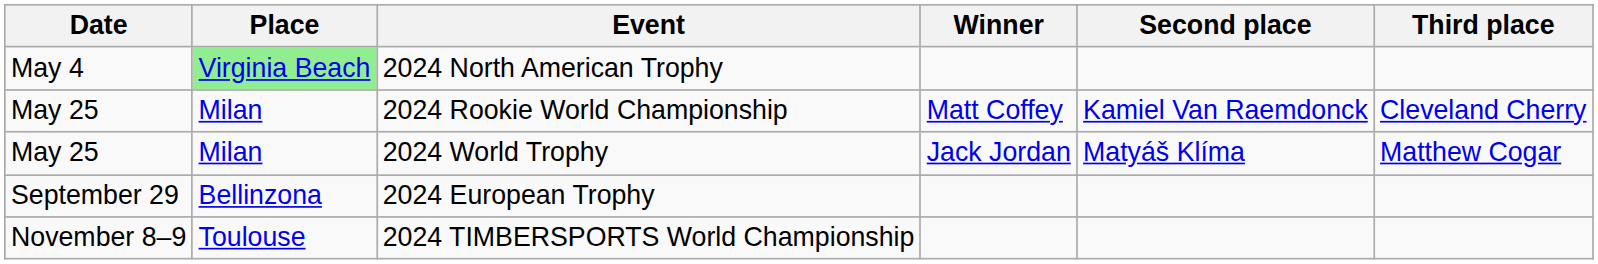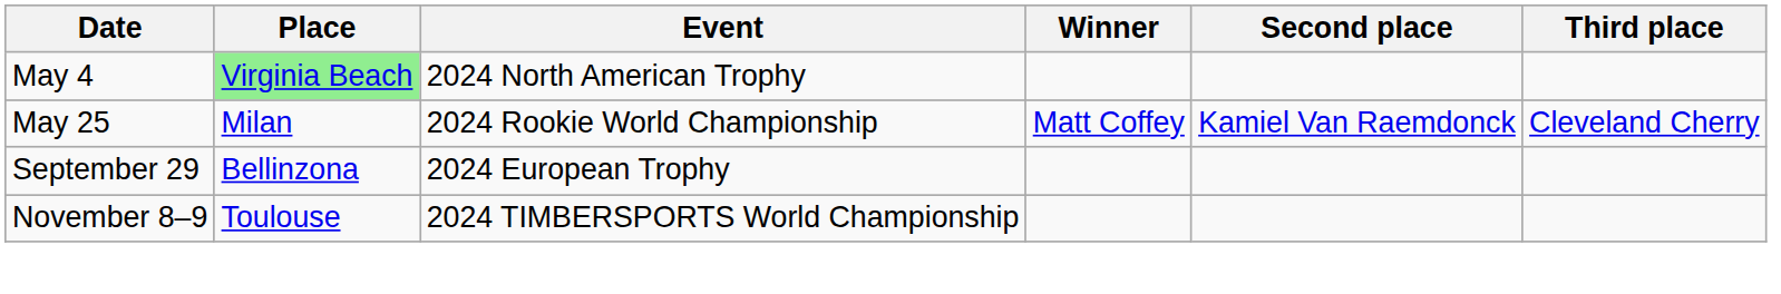- row: May 25 | Milan | 2024 World Trophy | Jack Jordan | Matyáš Klíma | Matthew Cogar
